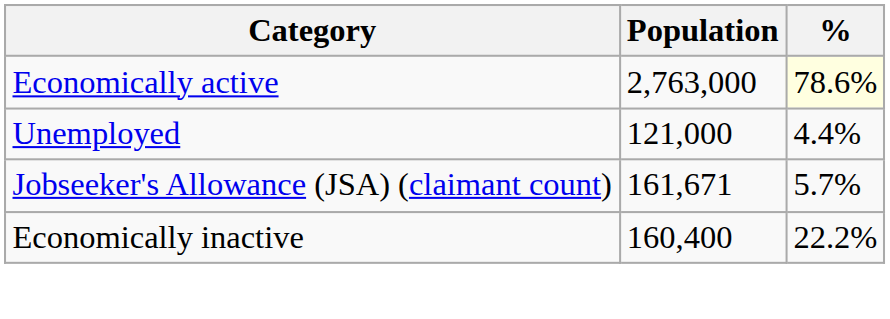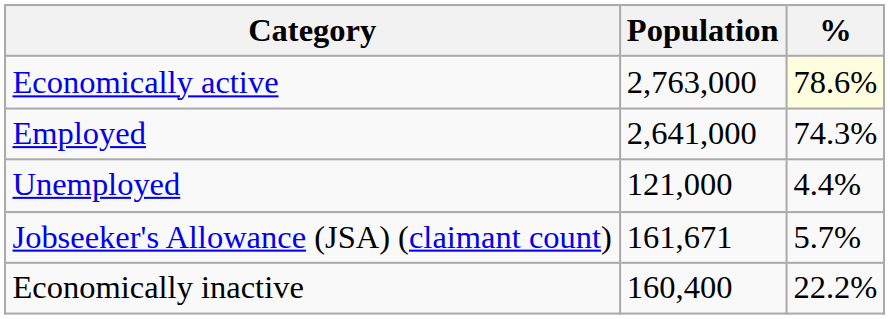+ row: Employed | 2,641,000 | 74.3%
